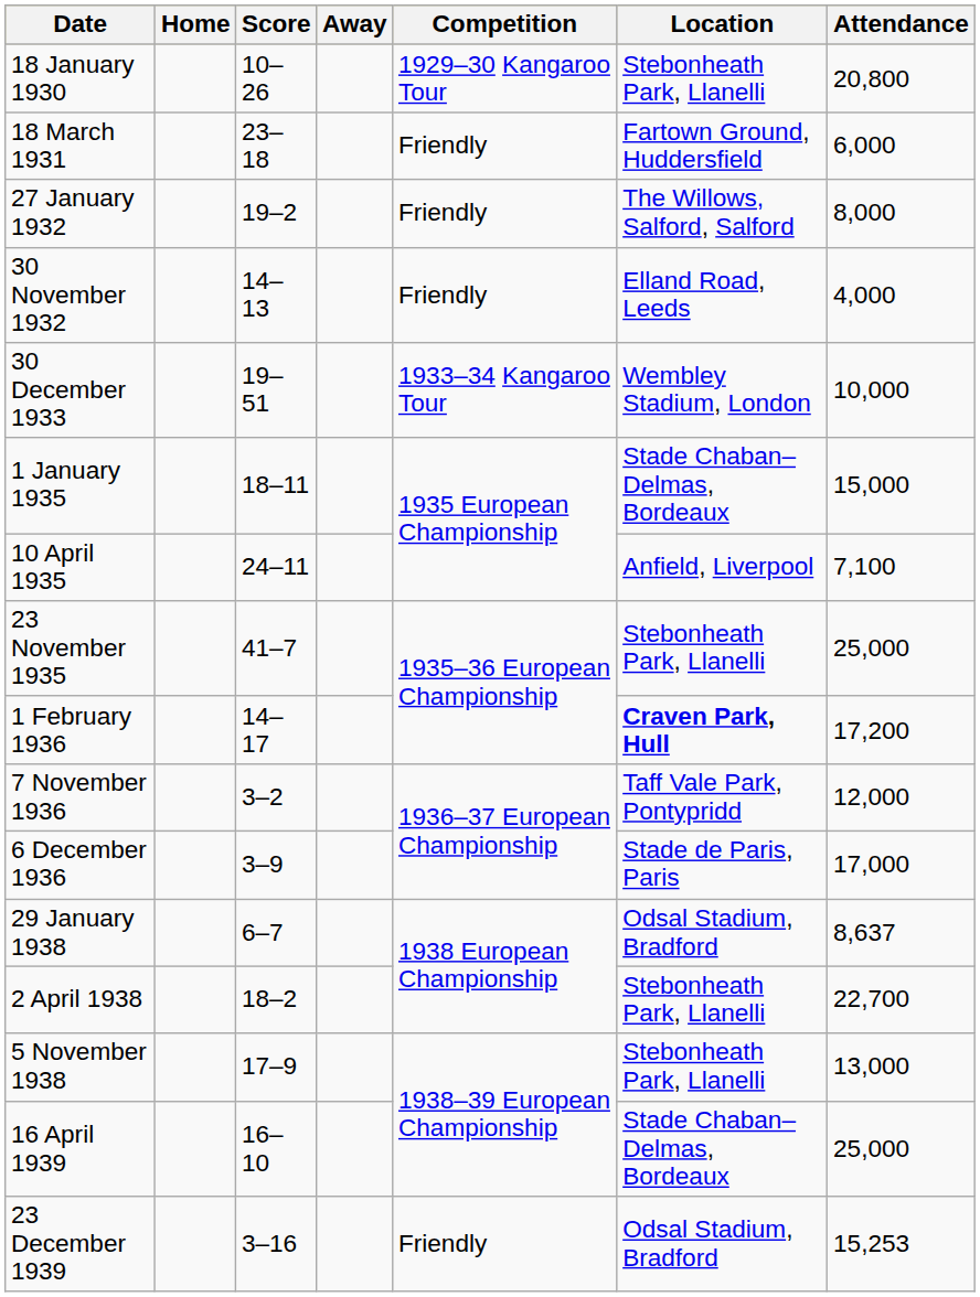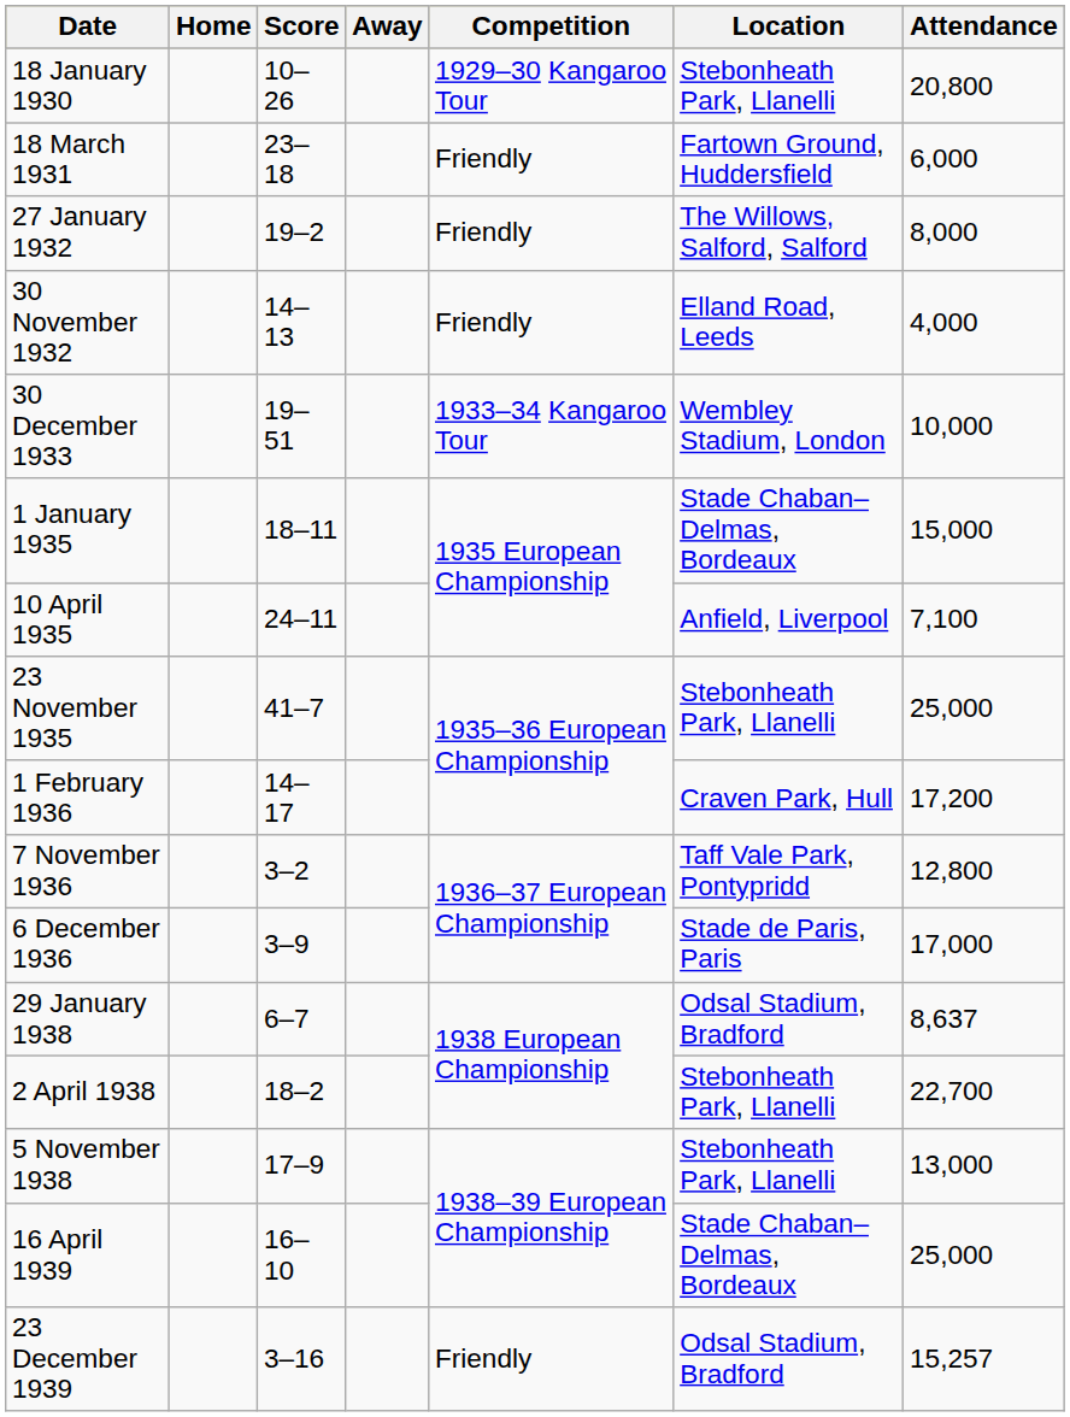1 February 1936 | Location: bold -> normal
7 November 1936 | Attendance: 12,000 -> 12,800
23 December 1939 | Attendance: 15,253 -> 15,257
